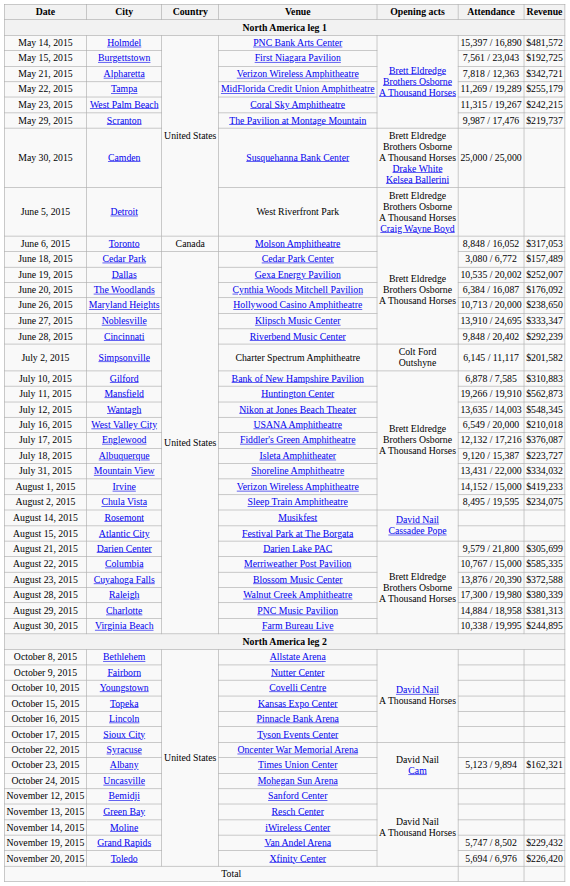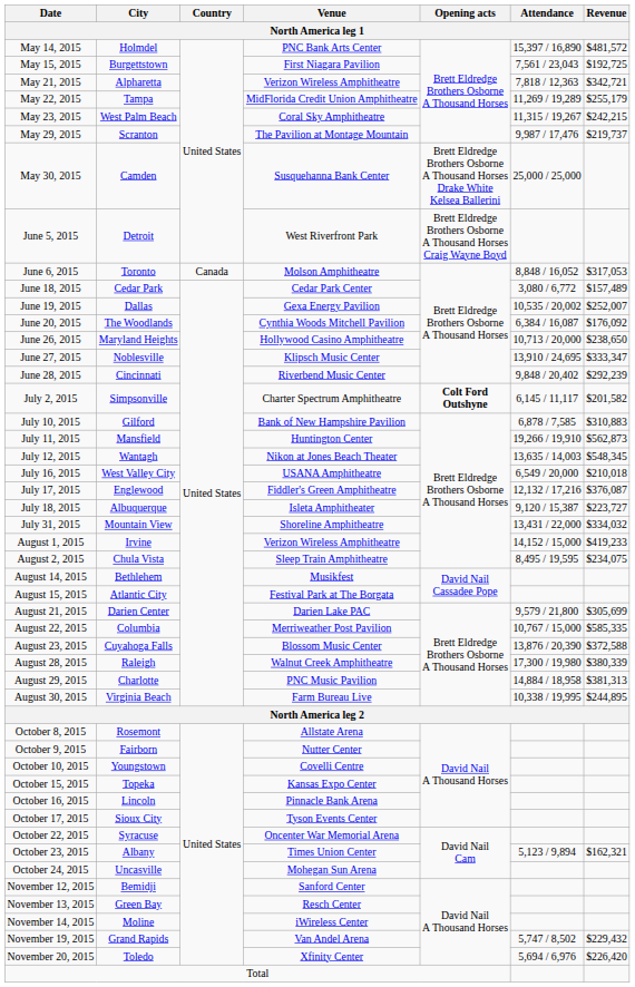July 2, 2015 | Opening acts: normal -> bold
August 14, 2015 | City: Rosemont -> Bethlehem
October 8, 2015 | City: Bethlehem -> Rosemont
